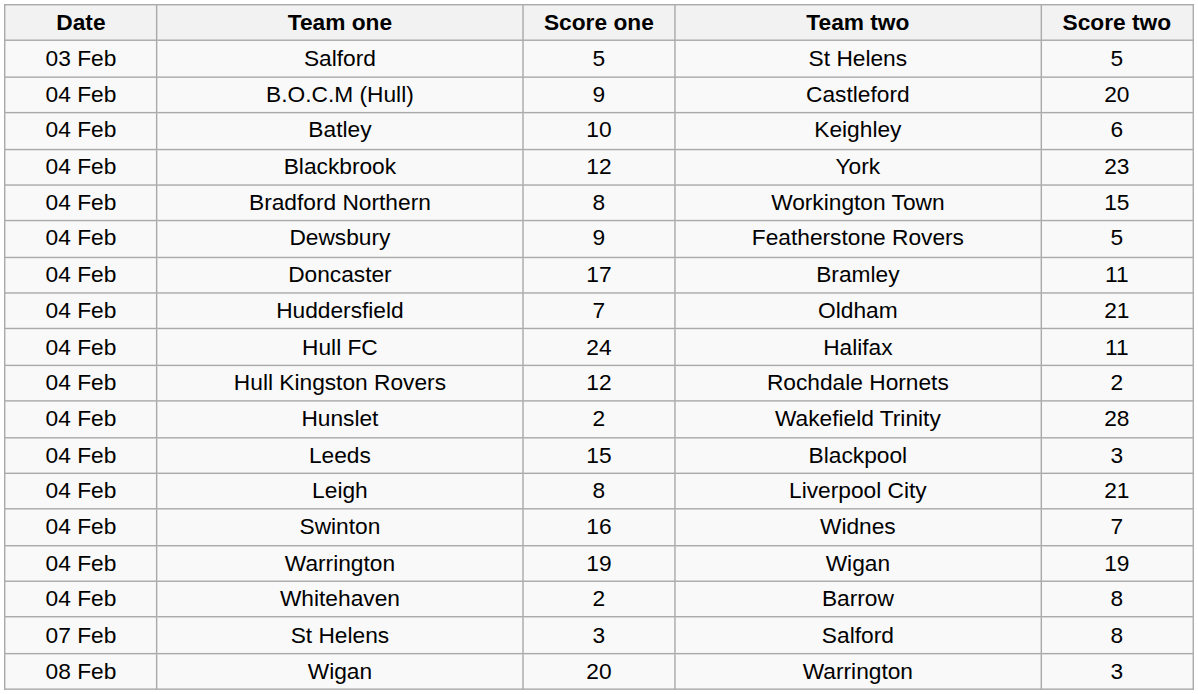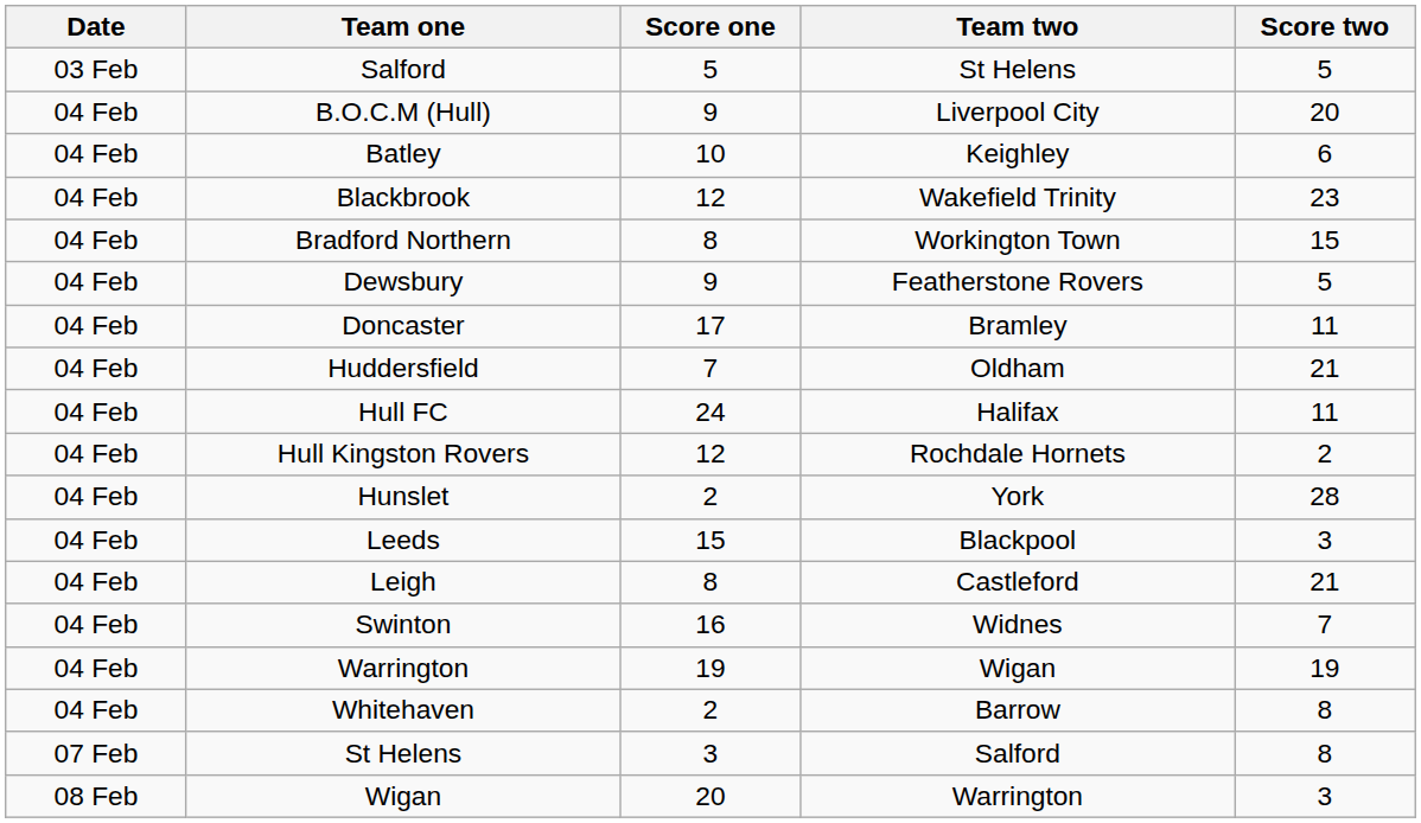B.O.C.M (Hull) | Team two: Castleford -> Liverpool City
Blackbrook | Team two: York -> Wakefield Trinity
Hunslet | Team two: Wakefield Trinity -> York
Leigh | Team two: Liverpool City -> Castleford
